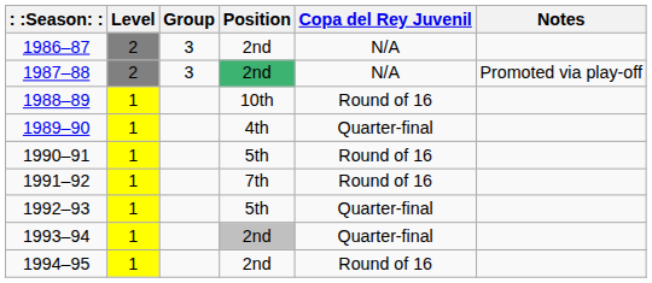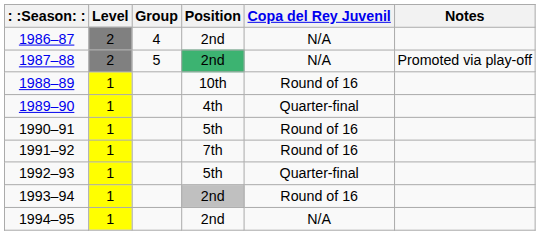1986–87 | Group: 3 -> 4
1987–88 | Group: 3 -> 5
1993–94 | Copa del Rey Juvenil: Quarter-final -> Round of 16
1994–95 | Copa del Rey Juvenil: Round of 16 -> N/A
